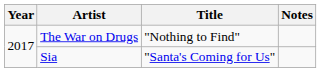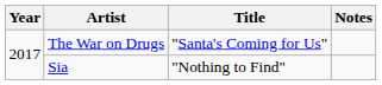The War on Drugs | Title: "Nothing to Find" -> "Santa's Coming for Us"
Sia | Title: "Santa's Coming for Us" -> "Nothing to Find"
